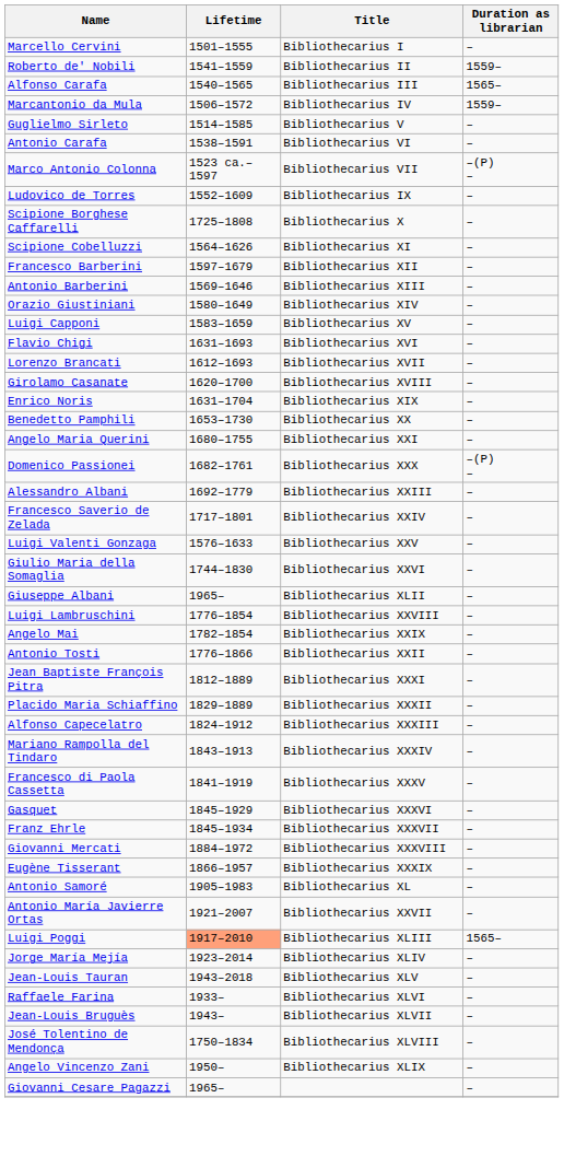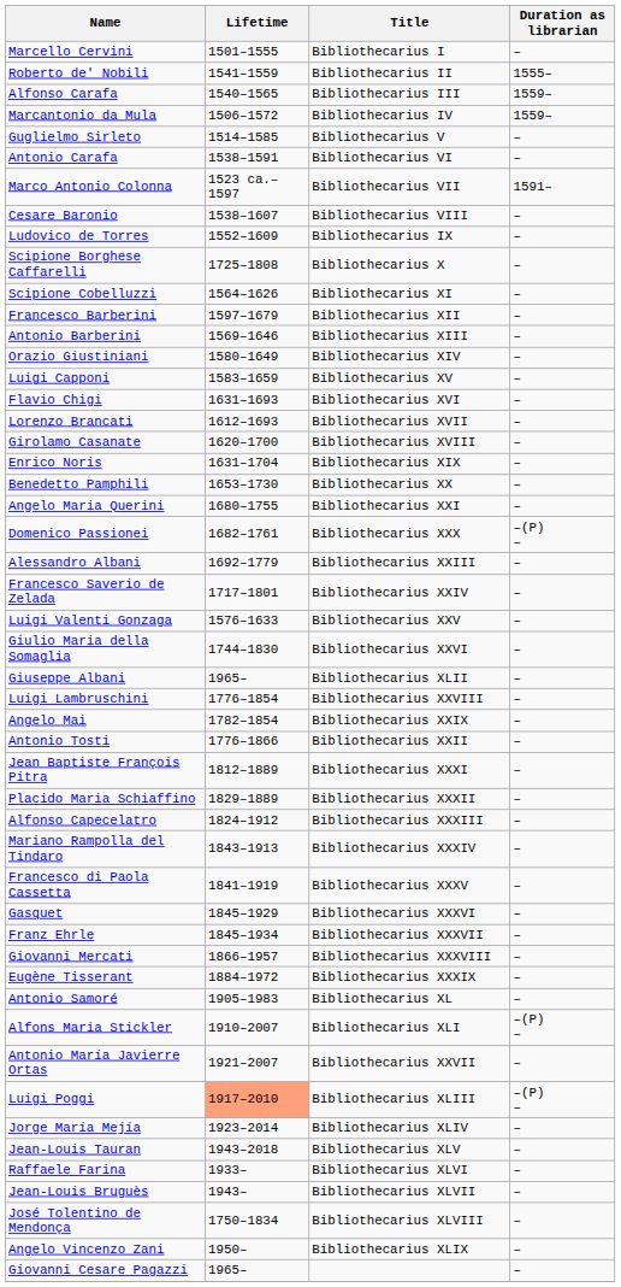Roberto de' Nobili | Duration as librarian: 1559– -> 1555–
Alfonso Carafa | Duration as librarian: 1565– -> 1559–
Marco Antonio Colonna | Duration as librarian: –(P) – -> 1591–
+ row: Cesare Baronio | 1538–1607 | Bibliothecarius VIII | –
Giovanni Mercati | Lifetime: 1884–1972 -> 1866–1957
Eugène Tisserant | Lifetime: 1866–1957 -> 1884–1972
+ row: Alfons Maria Stickler | 1910–2007 | Bibliothecarius XLI | –(P) –
Luigi Poggi | Duration as librarian: 1565– -> –(P) –
